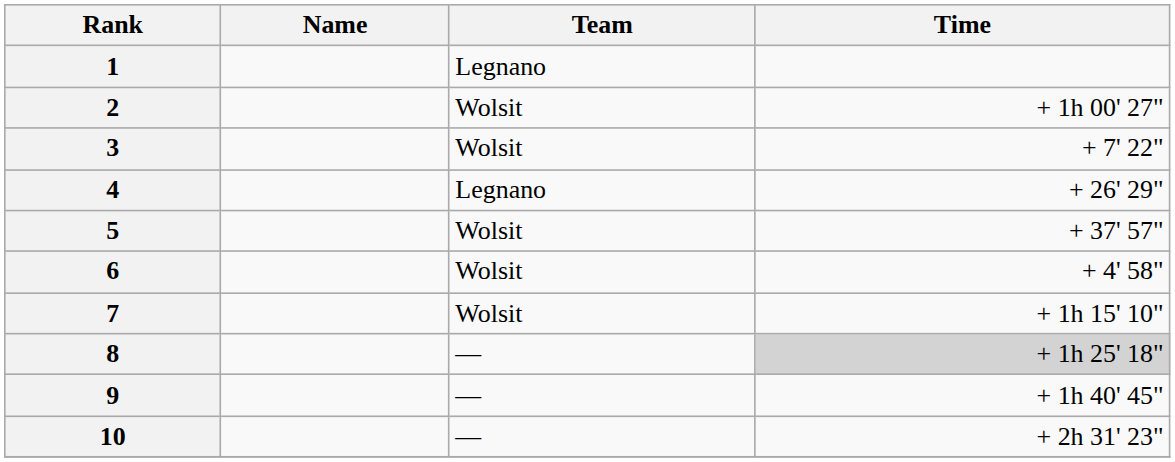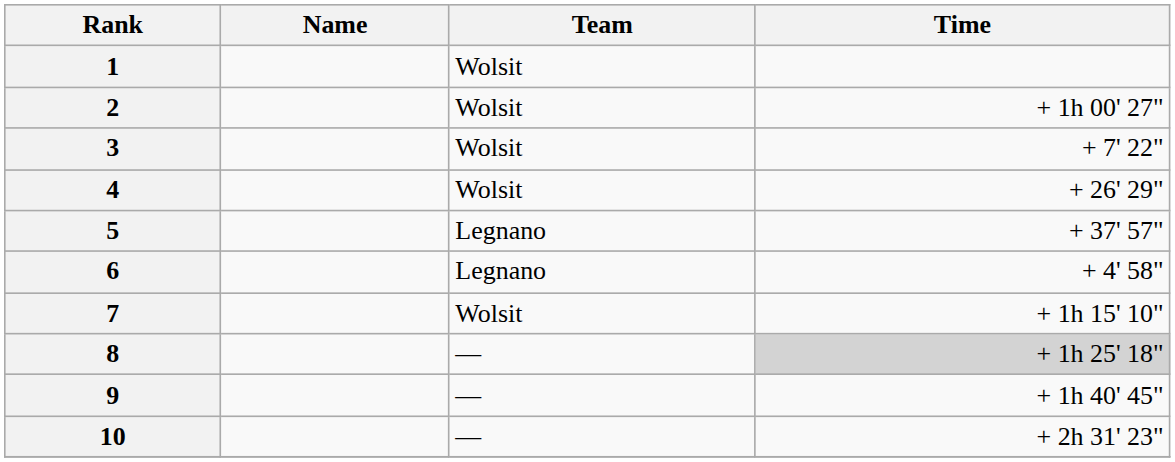1 | Team: Legnano -> Wolsit
4 | Team: Legnano -> Wolsit
5 | Team: Wolsit -> Legnano
6 | Team: Wolsit -> Legnano
